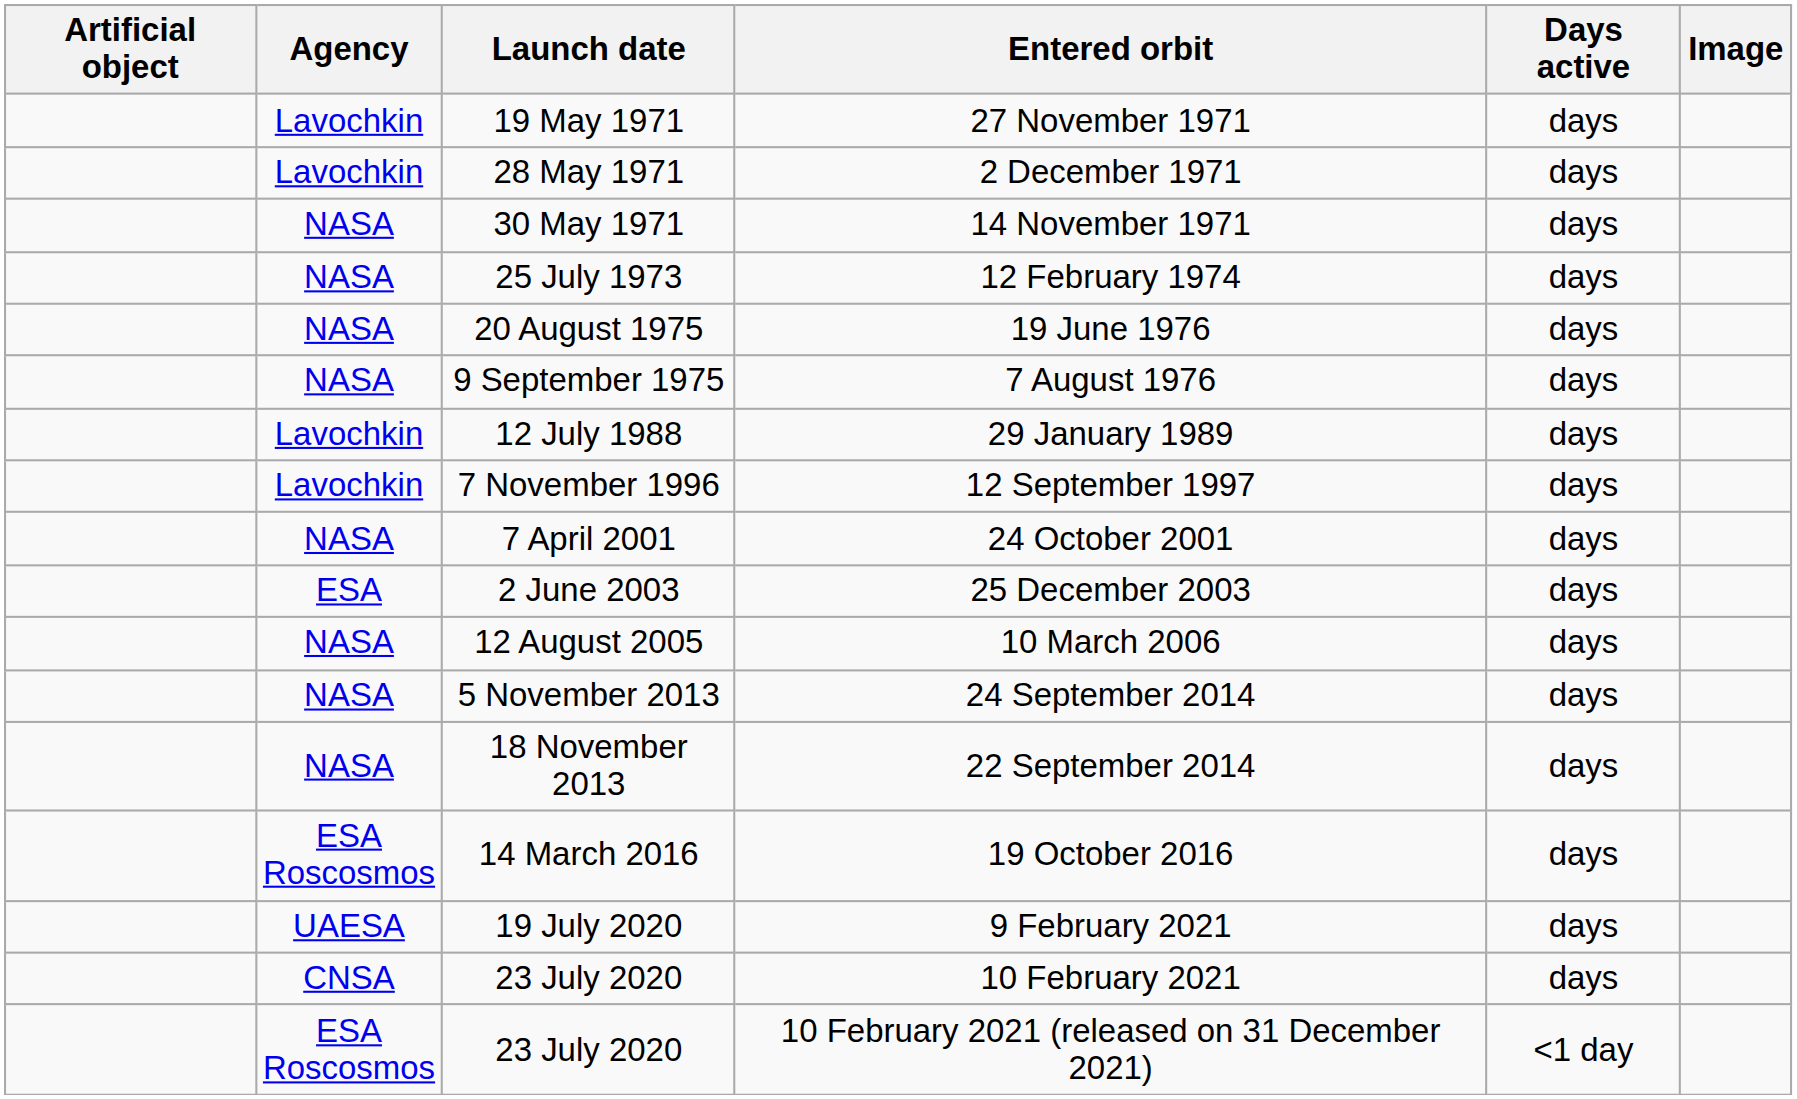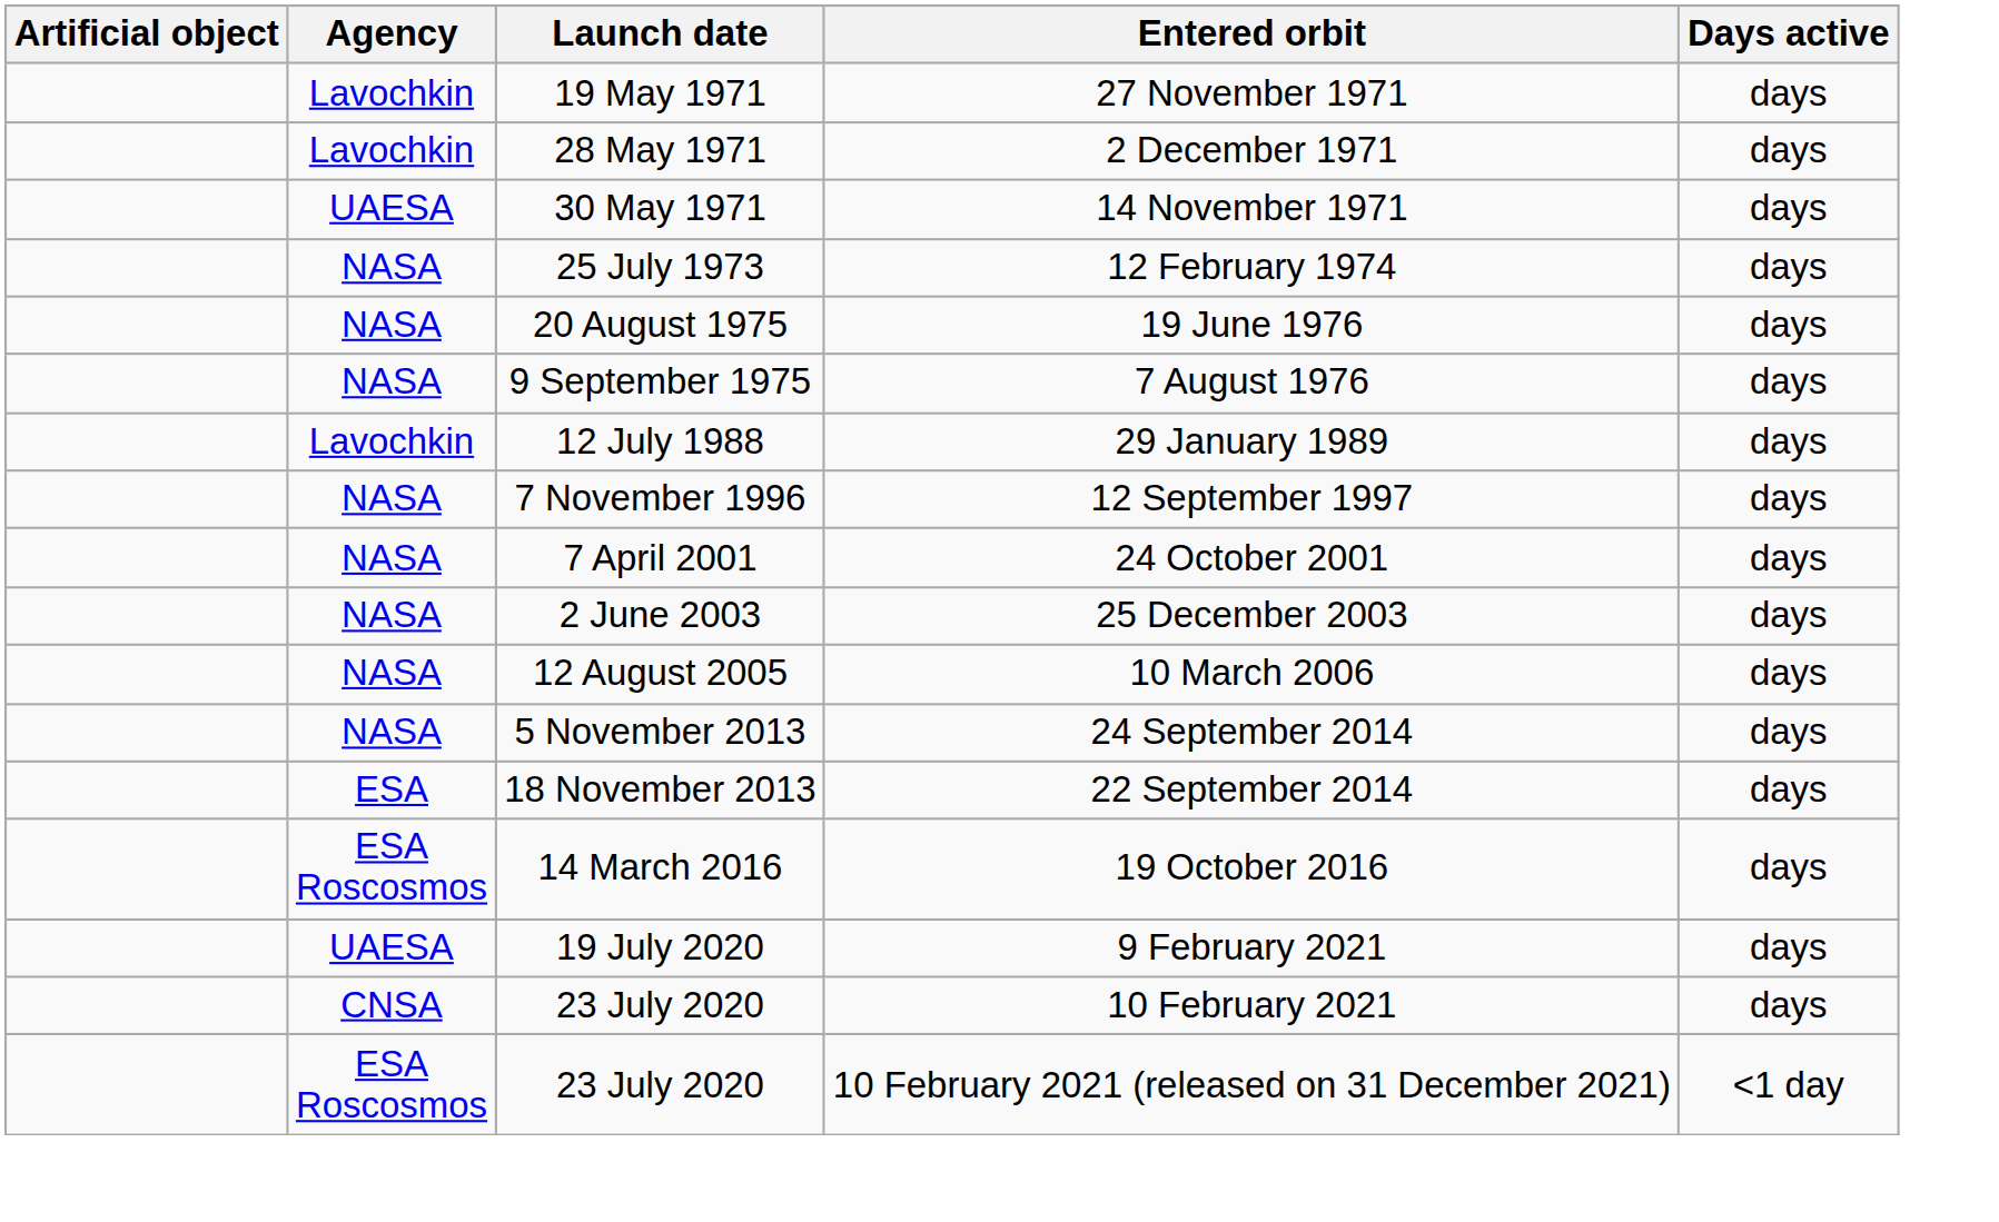- column: Image
14 November 1971 | Agency: NASA -> UAESA
12 September 1997 | Agency: Lavochkin -> NASA
25 December 2003 | Agency: ESA -> NASA
22 September 2014 | Agency: NASA -> ESA
